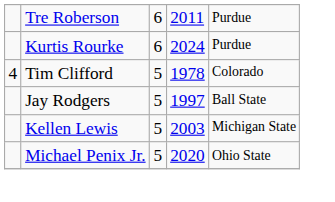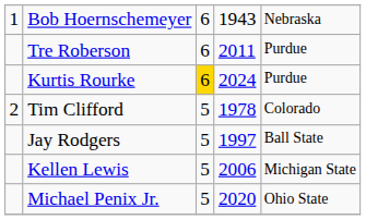+ row: 1 | Bob Hoernschemeyer | 6 | 1943 | Nebraska
Kurtis Rourke | column 3: no background -> gold background
Tim Clifford | column 1: 4 -> 2
Kellen Lewis | column 4: 2003 -> 2006
